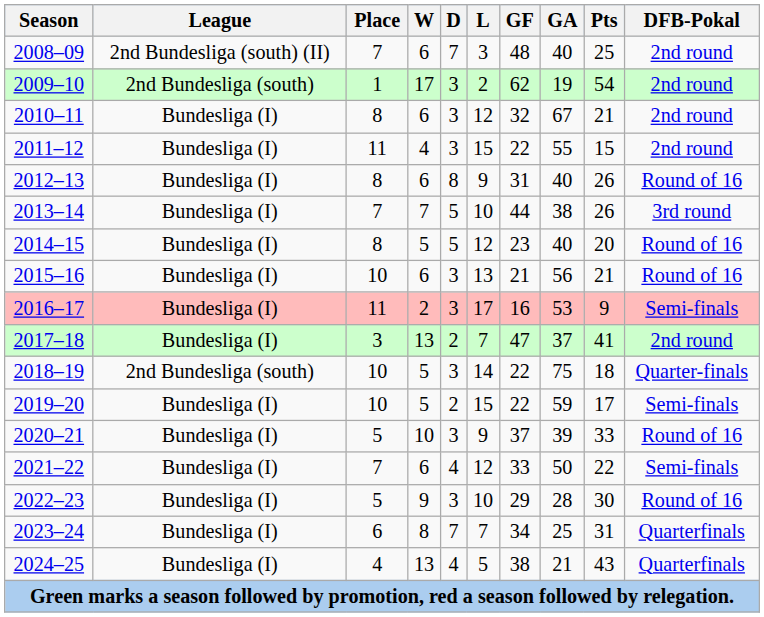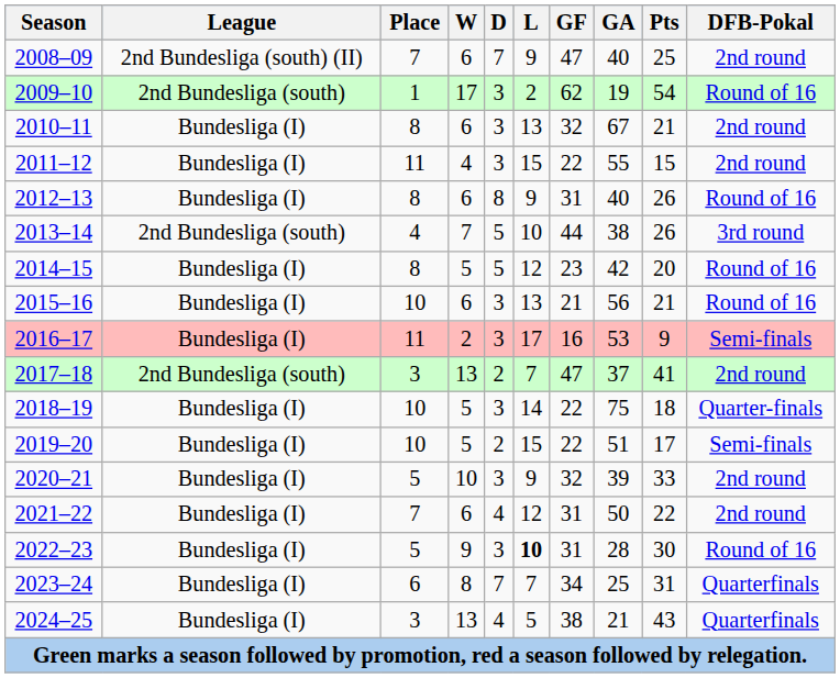2008–09 | L: 3 -> 9
2008–09 | GF: 48 -> 47
2009–10 | DFB-Pokal: 2nd round -> Round of 16
2010–11 | L: 12 -> 13
2013–14 | League: Bundesliga (I) -> 2nd Bundesliga (south)
2013–14 | Place: 7 -> 4
2014–15 | GA: 40 -> 42
2017–18 | League: Bundesliga (I) -> 2nd Bundesliga (south)
2018–19 | League: 2nd Bundesliga (south) -> Bundesliga (I)
2019–20 | GA: 59 -> 51
2020–21 | GF: 37 -> 32
2020–21 | DFB-Pokal: Round of 16 -> 2nd round
2021–22 | GF: 33 -> 31
2021–22 | DFB-Pokal: Semi-finals -> 2nd round
2022–23 | L: normal -> bold
2022–23 | GF: 29 -> 31
2024–25 | Place: 4 -> 3
